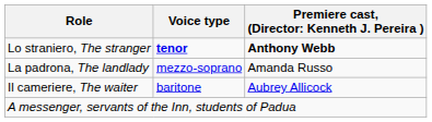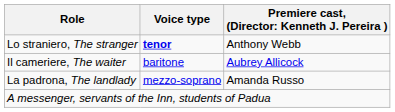Lo straniero, The stranger | column 3: bold -> normal
rows swapped: Il cameriere, The waiter <-> La padrona, The landlady
